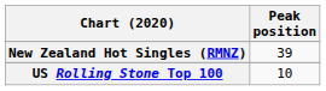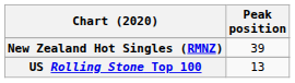US Rolling Stone Top 100 | Peak position: 10 -> 13
